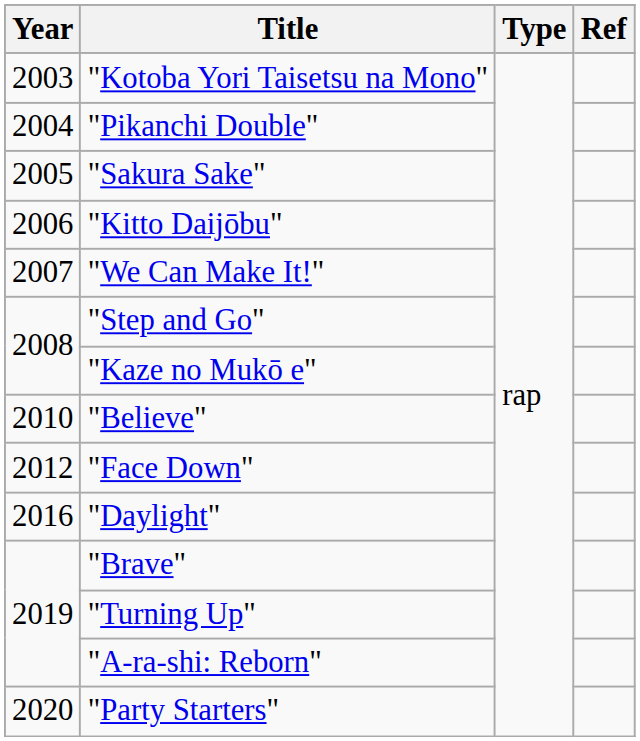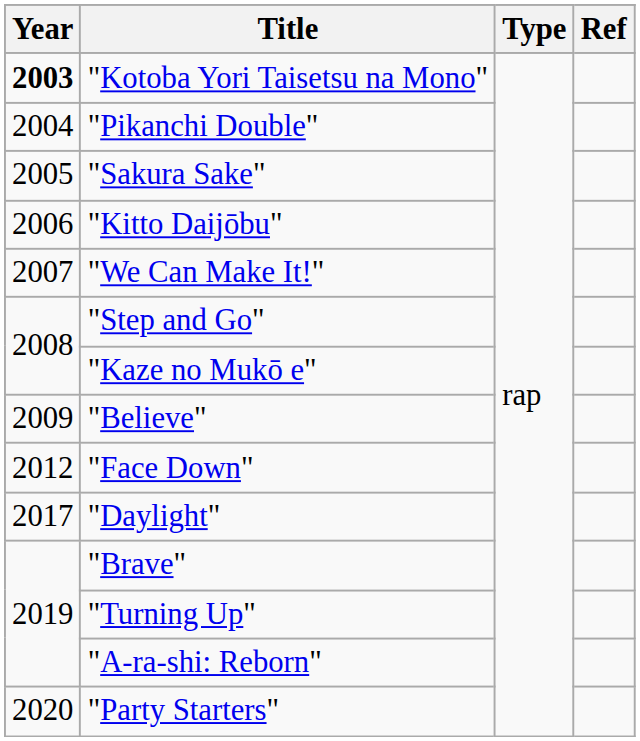"Kotoba Yori Taisetsu na Mono" | Year: normal -> bold
"Believe" | Year: 2010 -> 2009
"Daylight" | Year: 2016 -> 2017
